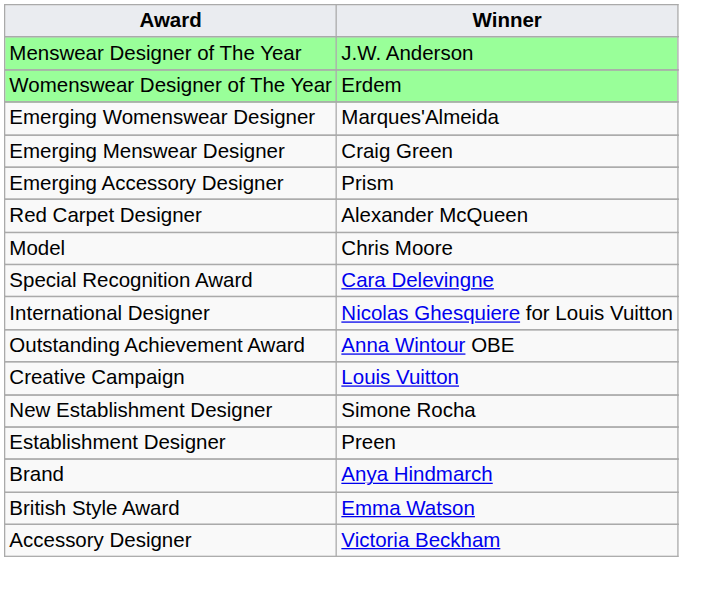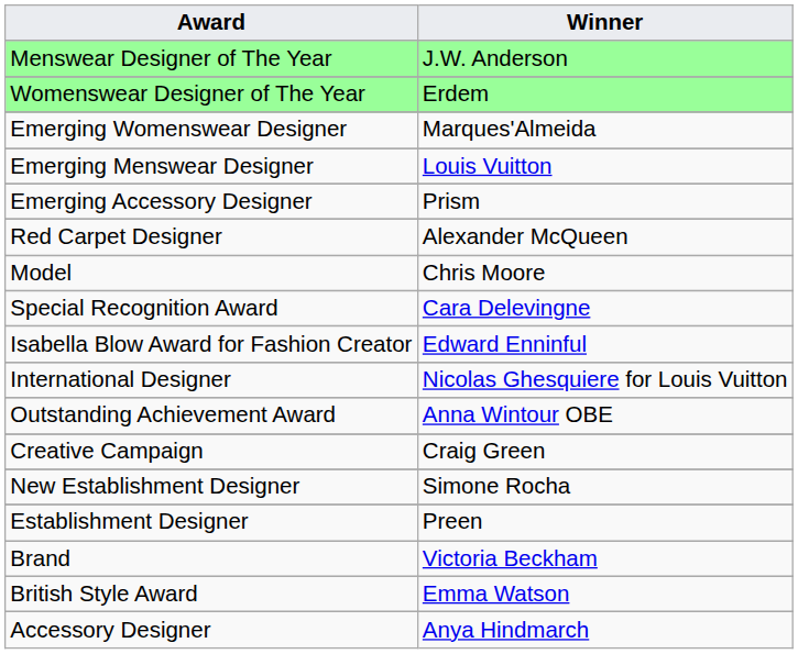Emerging Menswear Designer | Winner: Craig Green -> Louis Vuitton
+ row: Isabella Blow Award for Fashion Creator | Edward Enninful
Creative Campaign | Winner: Louis Vuitton -> Craig Green
Brand | Winner: Anya Hindmarch -> Victoria Beckham
Accessory Designer | Winner: Victoria Beckham -> Anya Hindmarch
